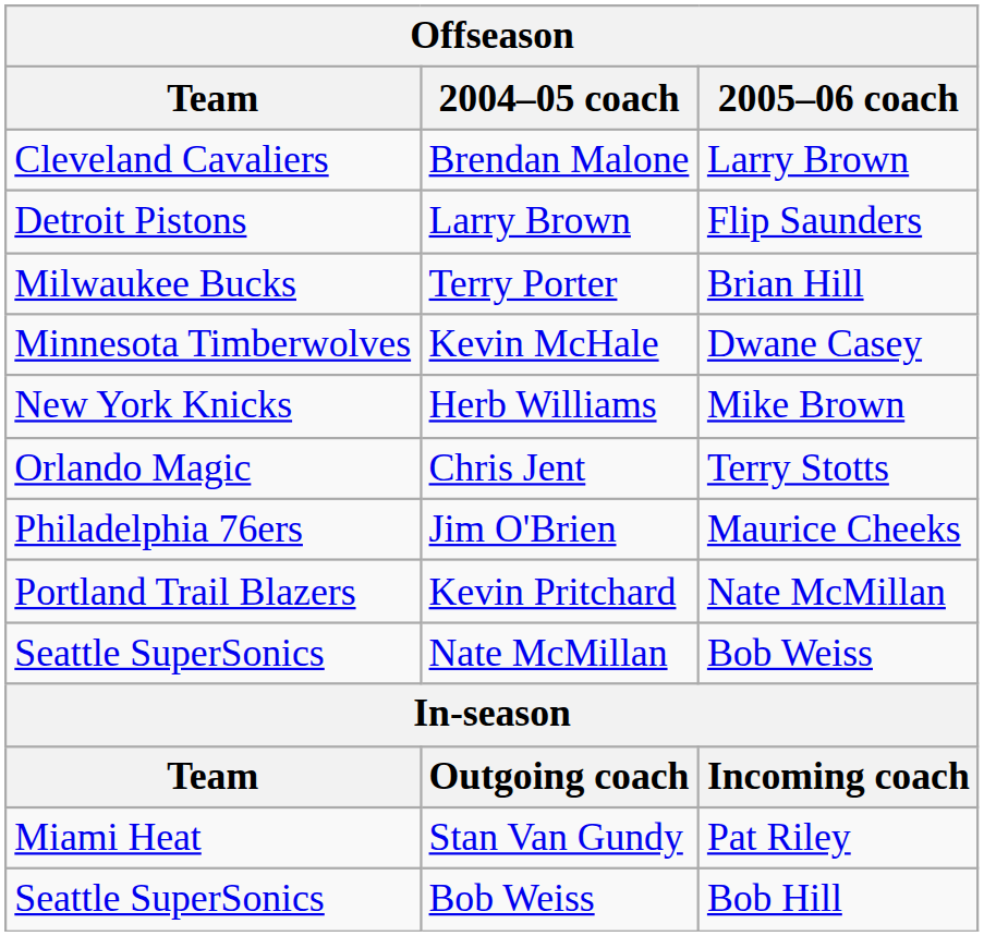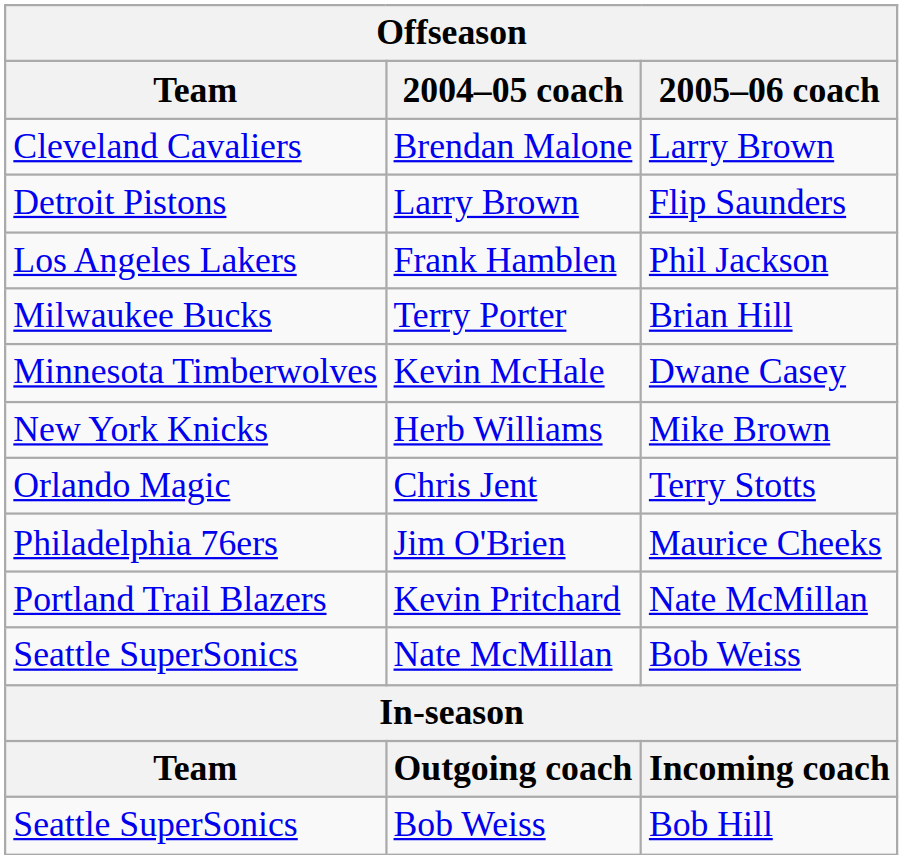+ row: Los Angeles Lakers | Frank Hamblen | Phil Jackson
- row: Miami Heat | Stan Van Gundy | Pat Riley
